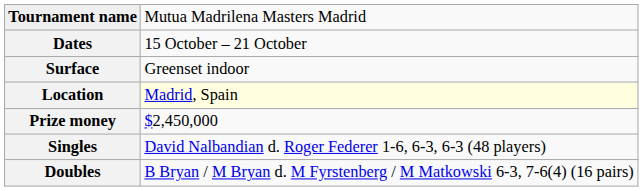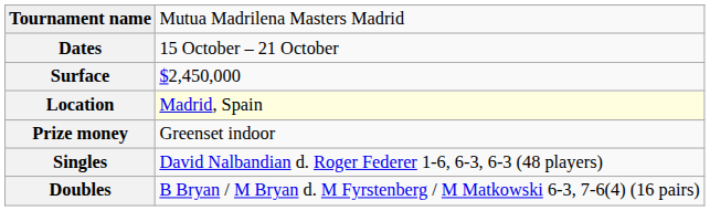Surface | column 2: Greenset indoor -> $2,450,000
Prize money | column 2: $2,450,000 -> Greenset indoor
